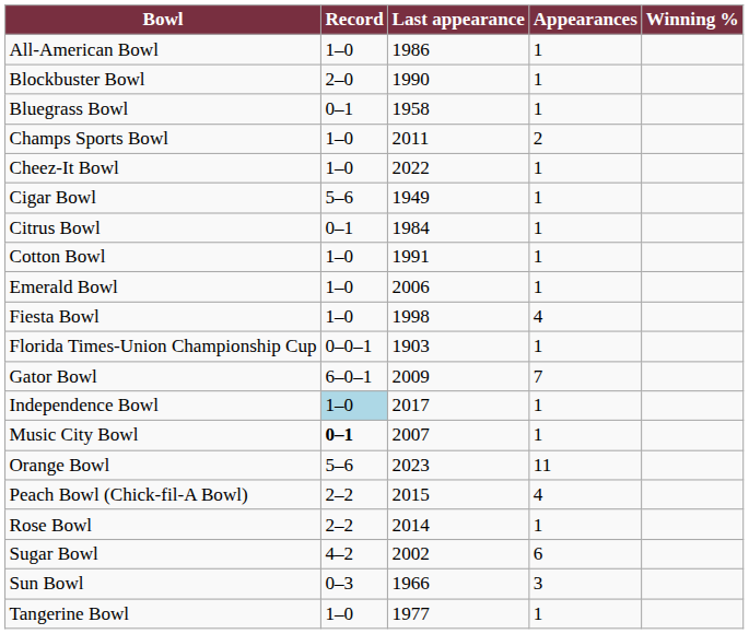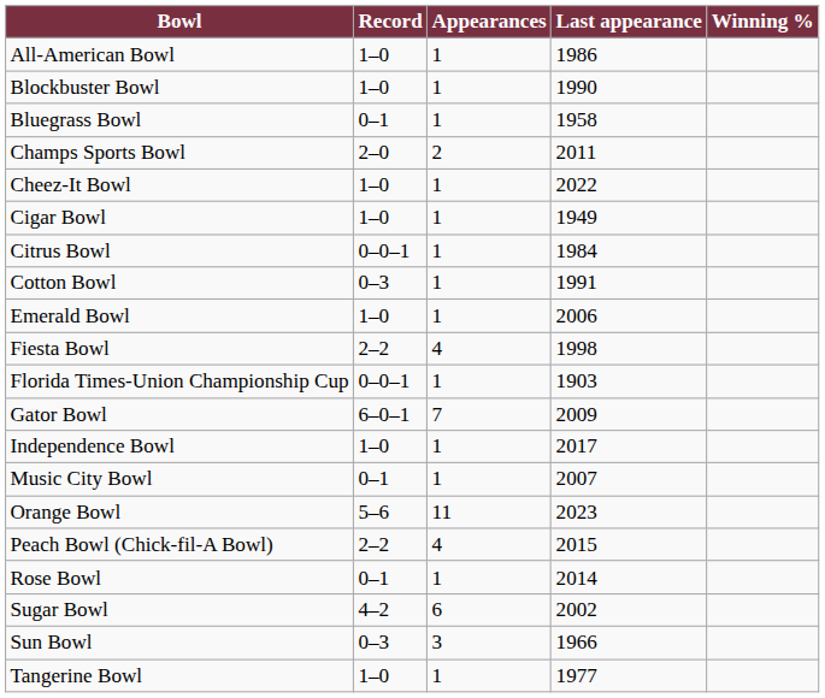columns swapped: Appearances <-> Last appearance
Blockbuster Bowl | Record: 2–0 -> 1–0
Champs Sports Bowl | Record: 1–0 -> 2–0
Cigar Bowl | Record: 5–6 -> 1–0
Citrus Bowl | Record: 0–1 -> 0–0–1
Cotton Bowl | Record: 1–0 -> 0–3
Fiesta Bowl | Record: 1–0 -> 2–2
Independence Bowl | Record: lightblue background -> no background
Music City Bowl | Record: bold -> normal
Rose Bowl | Record: 2–2 -> 0–1
